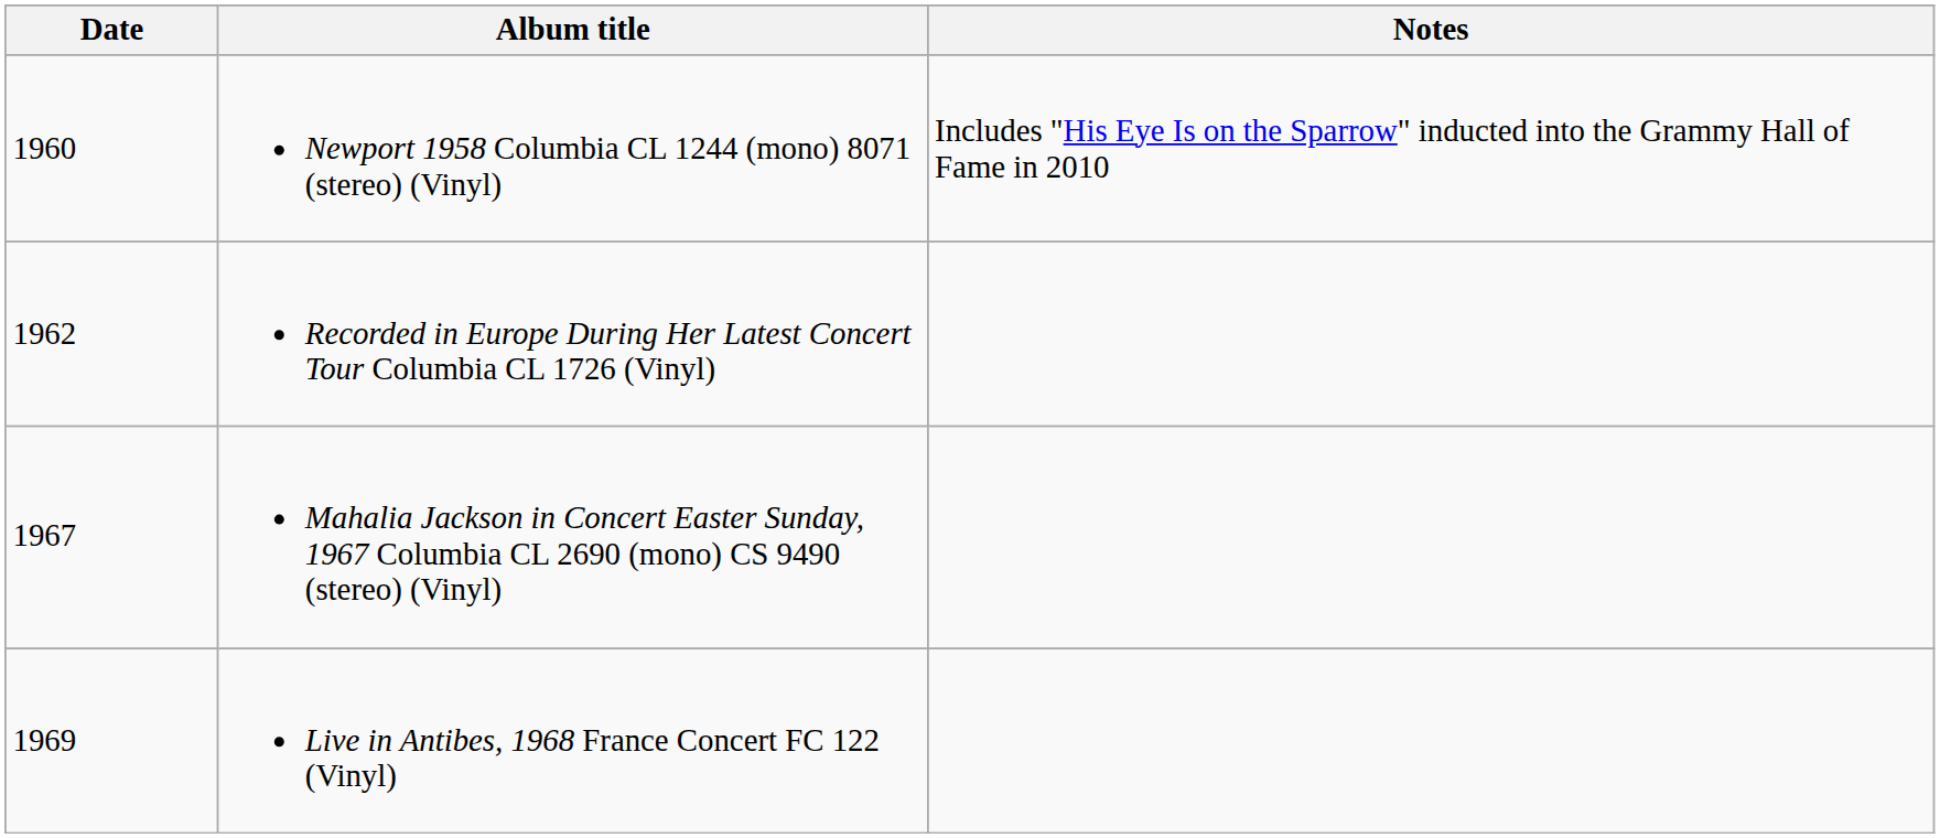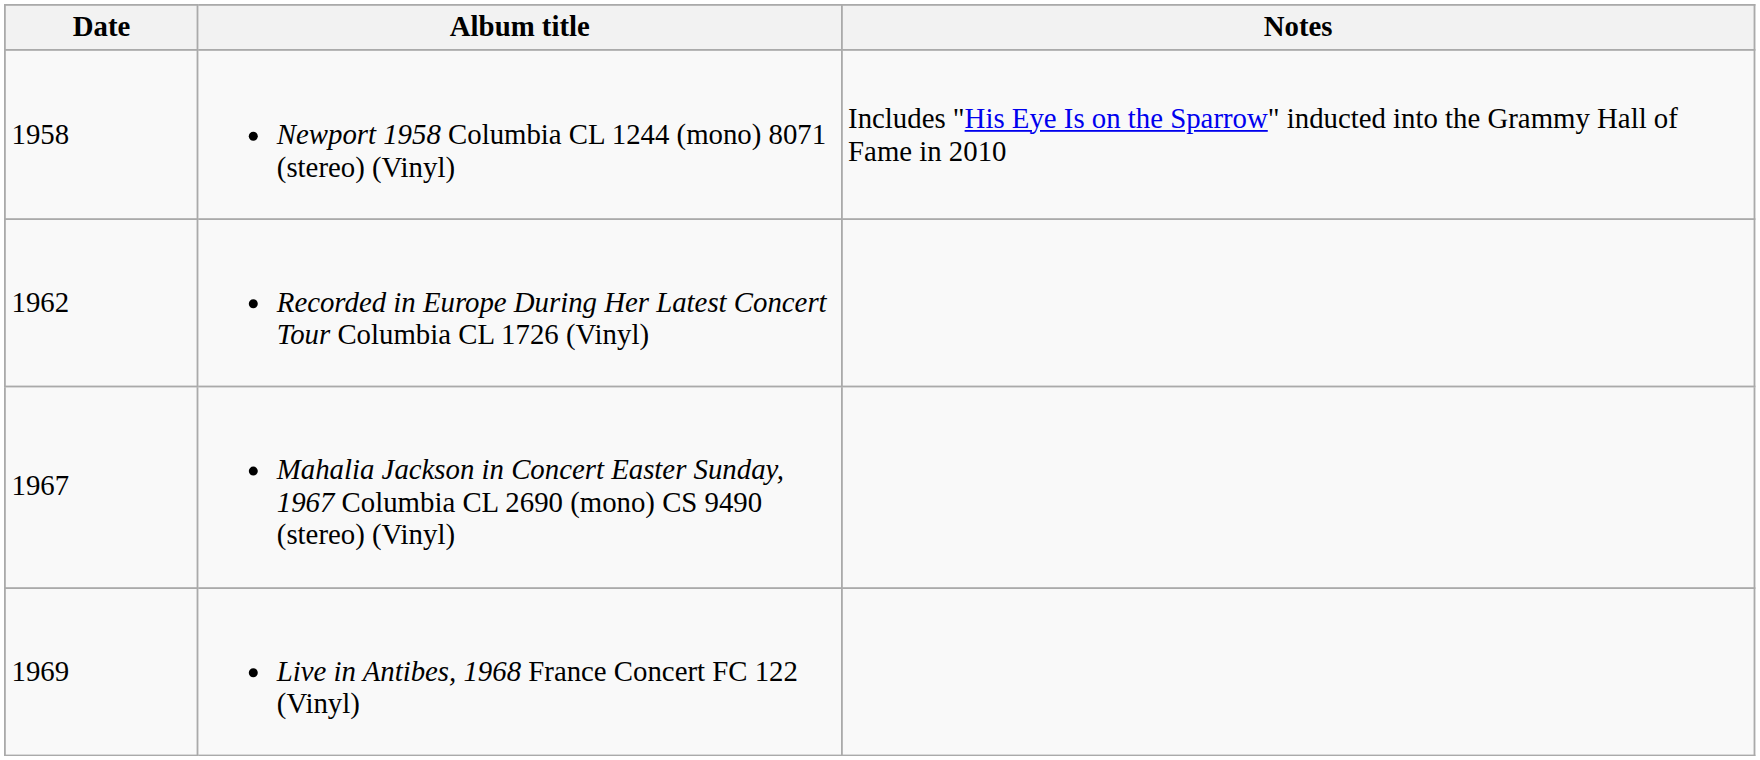Newport 1958 Columbia CL 1244 (mono) 8071 (stereo) (Vinyl) | Date: 1960 -> 1958
